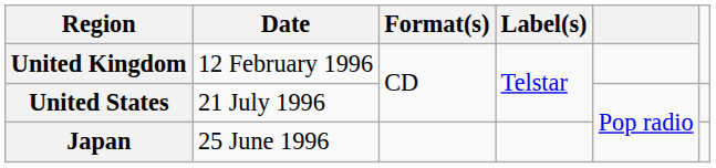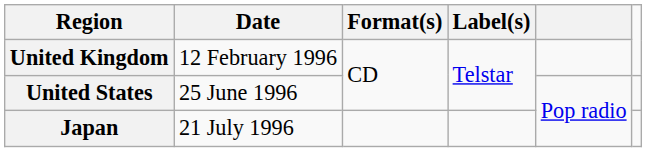United States | Date: 21 July 1996 -> 25 June 1996
Japan | Date: 25 June 1996 -> 21 July 1996
